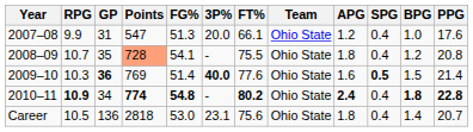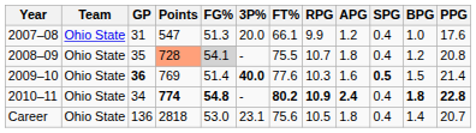columns swapped: Team <-> RPG
2008–09 | FG%: no background -> lightgrey background
